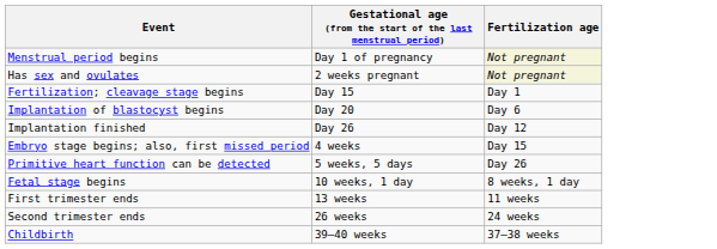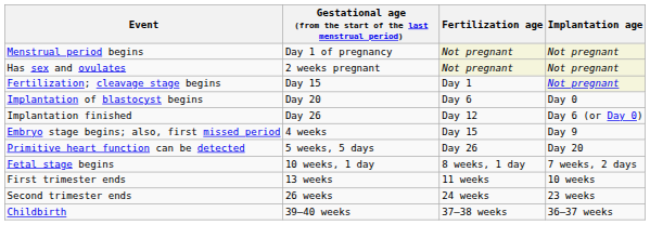+ column: Implantation age | Not pregnant | Not pregnant | Not pregnant | Day 0 | Day 6 (or Day 0) | Day 9 | Day 20 | 7 weeks, 2 days | 10 weeks | 23 weeks | 36–37 weeks
